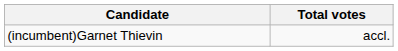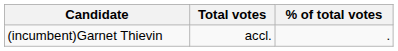+ column: % of total votes | .
